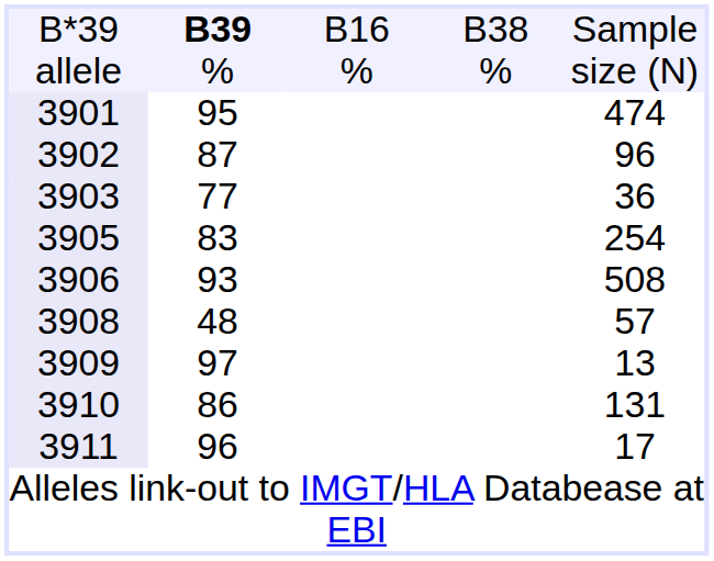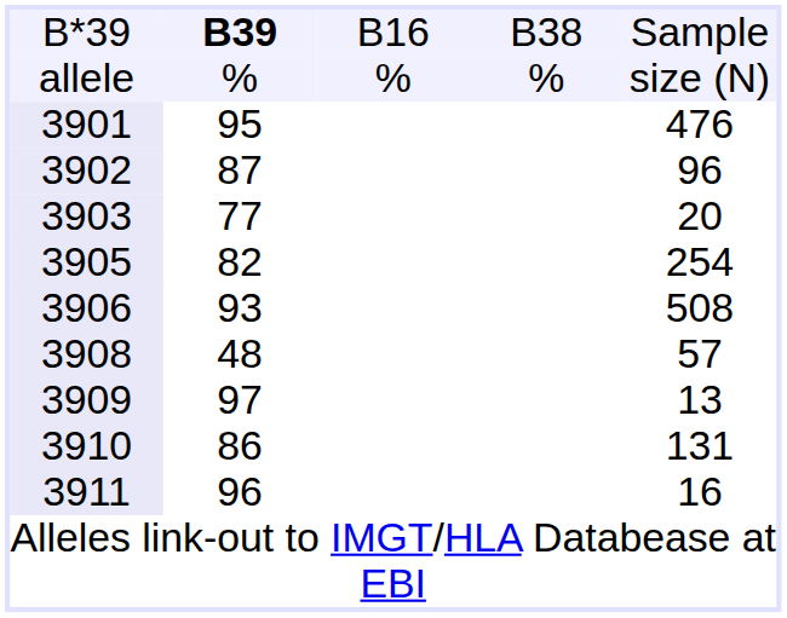3901 | column 5: 474 -> 476
3903 | column 5: 36 -> 20
3905 | column 2: 83 -> 82
3911 | column 5: 17 -> 16
